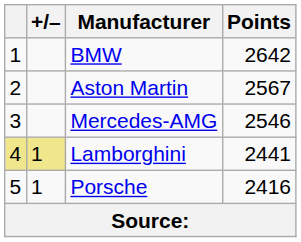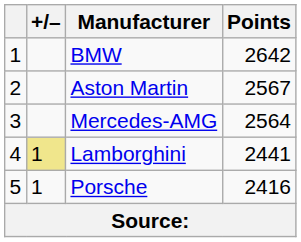Mercedes-AMG | Points: 2546 -> 2564
Lamborghini | column 1: khaki background -> no background
